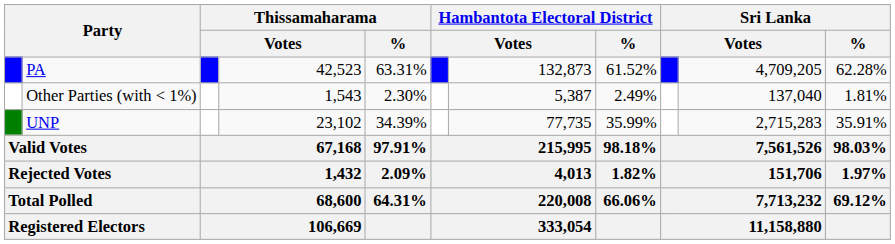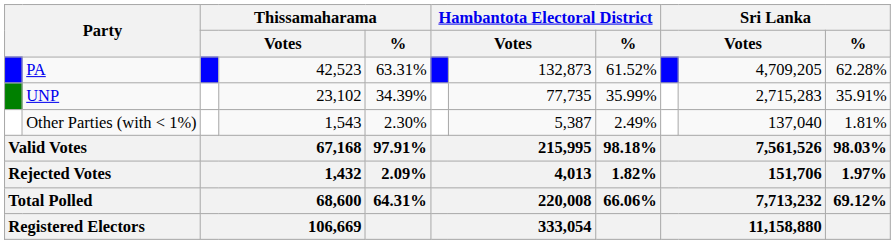rows swapped: UNP <-> Other Parties (with < 1%)
